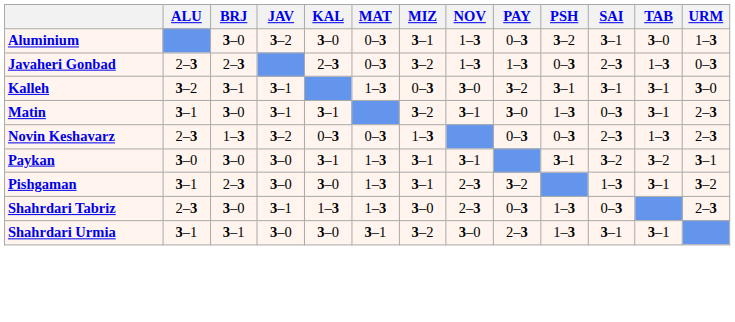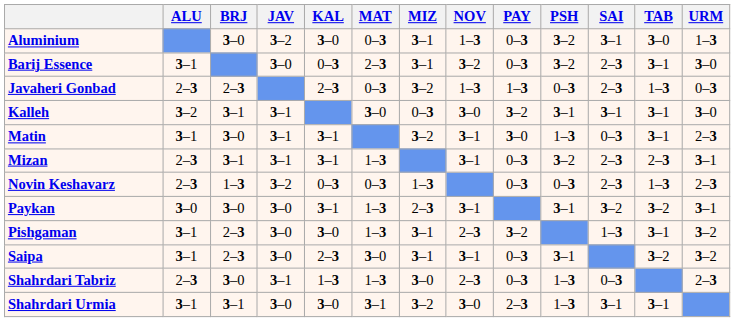+ row: Barij Essence | 3–1 | 3–0 | 0–3 | 2–3 | 3–1 | 3–2 | 0–3 | 3–2 | 2–3 | 3–1 | 3–0
Kalleh | MAT: 1–3 -> 3–0
+ row: Mizan | 2–3 | 3–1 | 3–1 | 3–1 | 1–3 | 3–1 | 0–3 | 3–2 | 2–3 | 2–3 | 3–1
Paykan | MIZ: 3–1 -> 2–3
+ row: Saipa | 3–1 | 2–3 | 3–0 | 2–3 | 3–0 | 3–1 | 3–1 | 0–3 | 3–1 | 3–2 | 3–2
